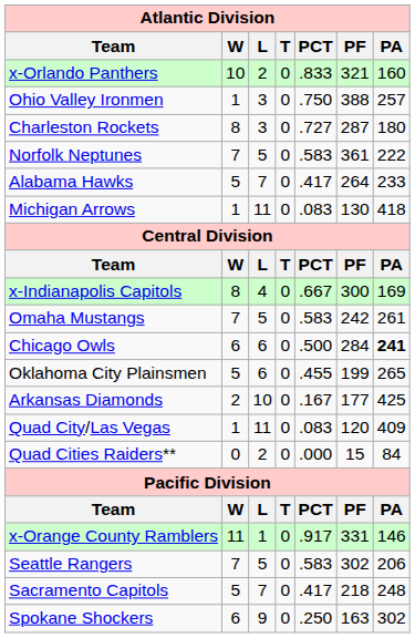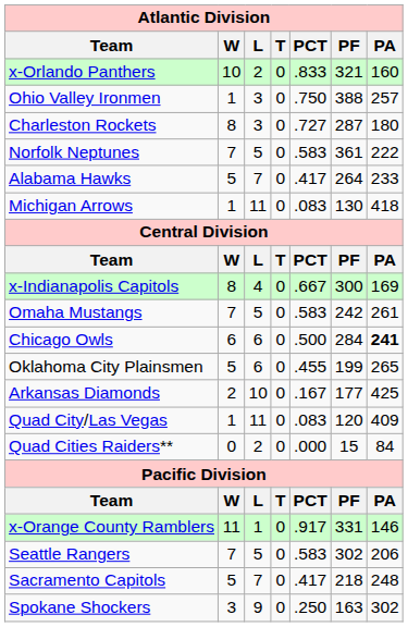Spokane Shockers | Atlantic Division / W: 6 -> 3
